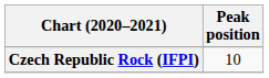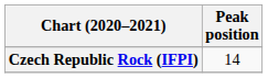Czech Republic Rock (IFPI) | Peak position: 10 -> 14
